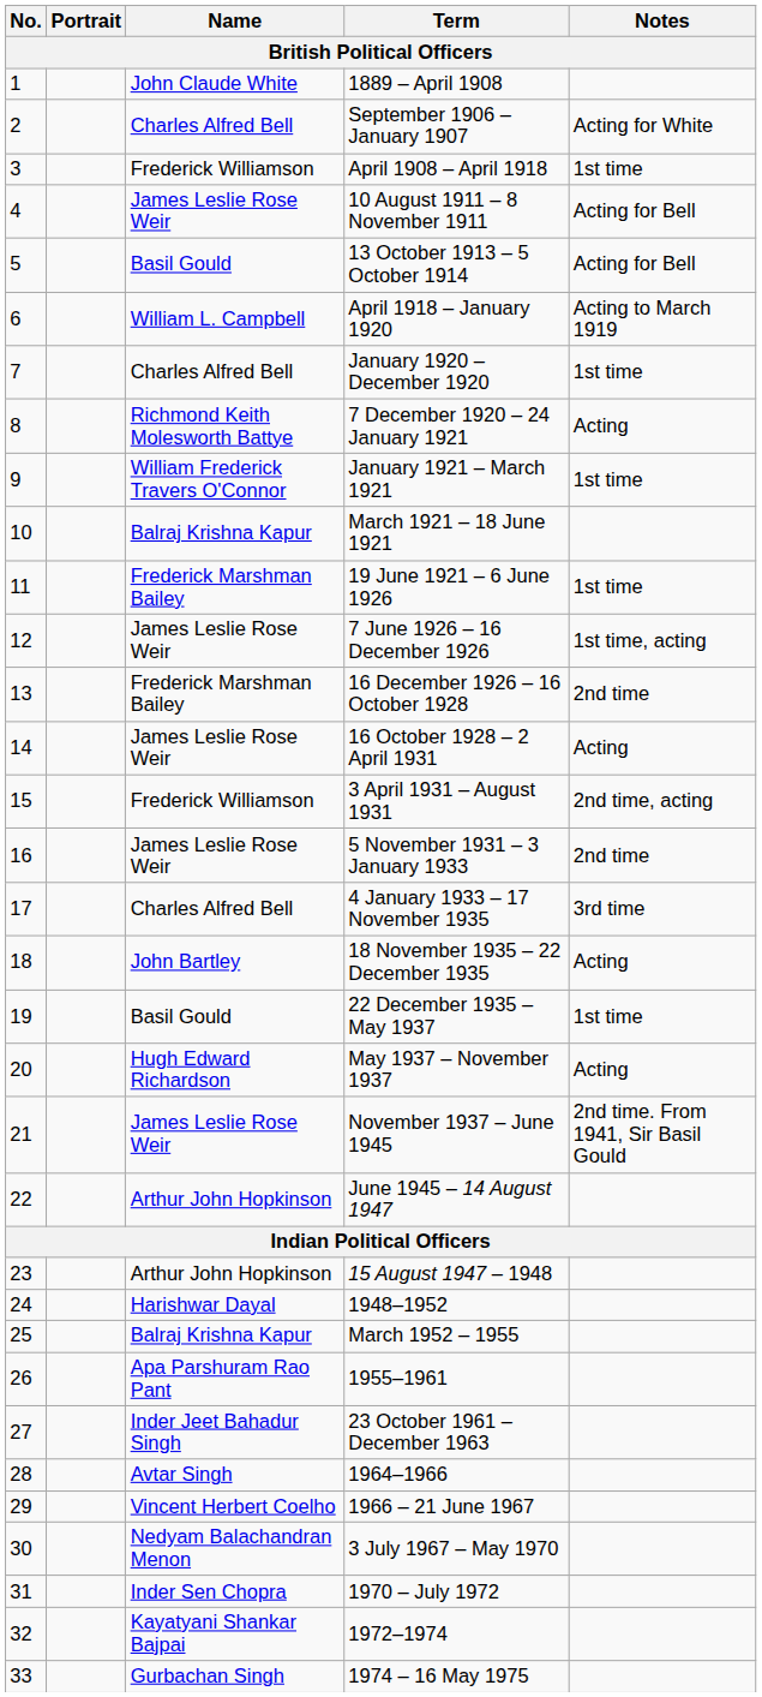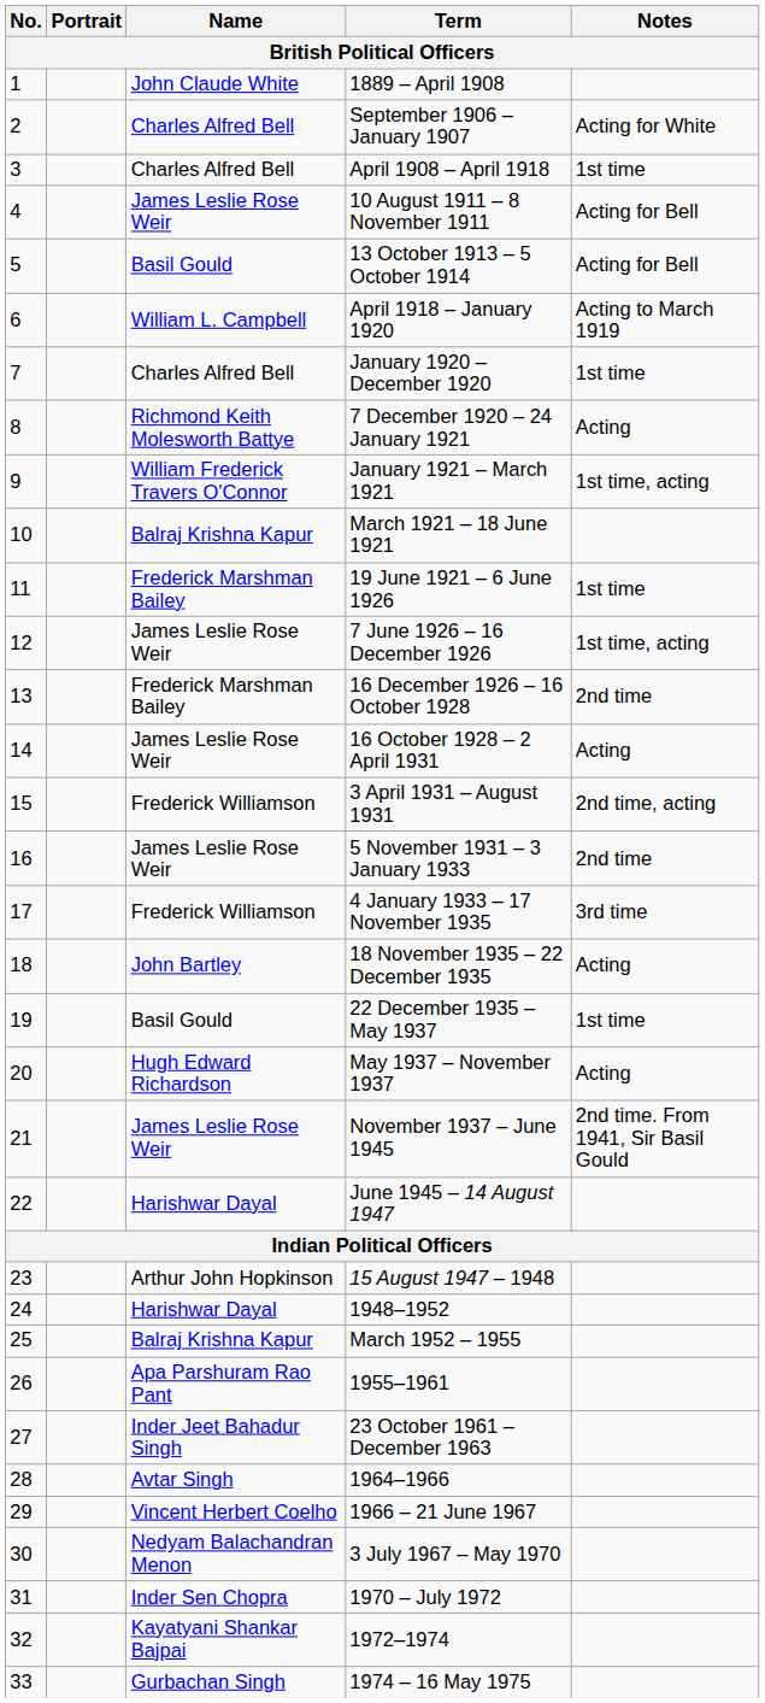April 1908 – April 1918 | Name: Frederick Williamson -> Charles Alfred Bell
January 1921 – March 1921 | Notes: 1st time -> 1st time, acting
4 January 1933 – 17 November 1935 | Name: Charles Alfred Bell -> Frederick Williamson
June 1945 – 14 August 1947 | Name: Arthur John Hopkinson -> Harishwar Dayal
